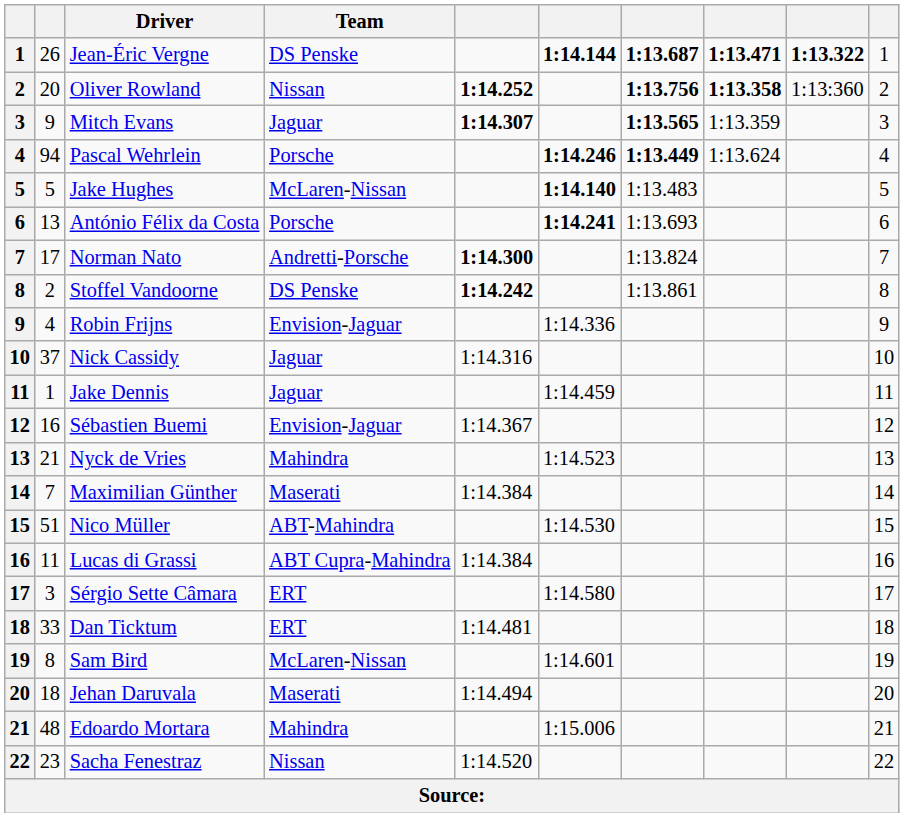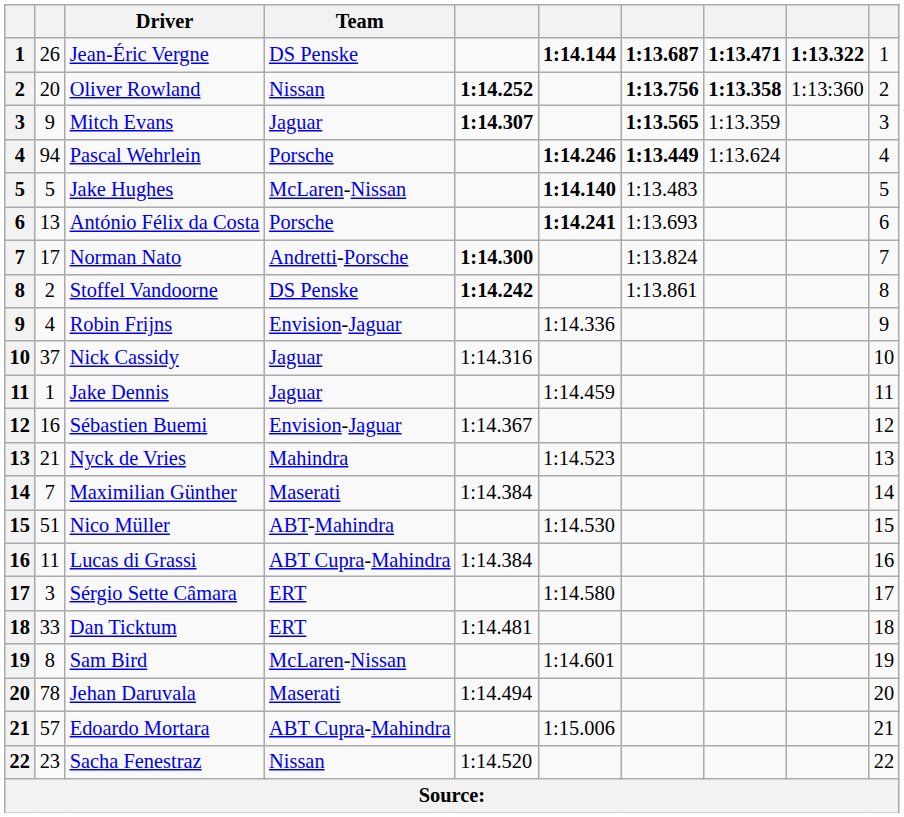Jehan Daruvala | column 2: 18 -> 78
Edoardo Mortara | column 2: 48 -> 57
Edoardo Mortara | Team: Mahindra -> ABT Cupra-Mahindra
